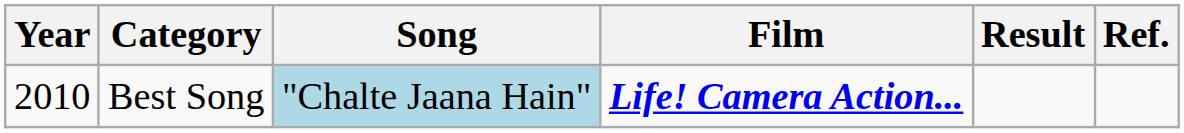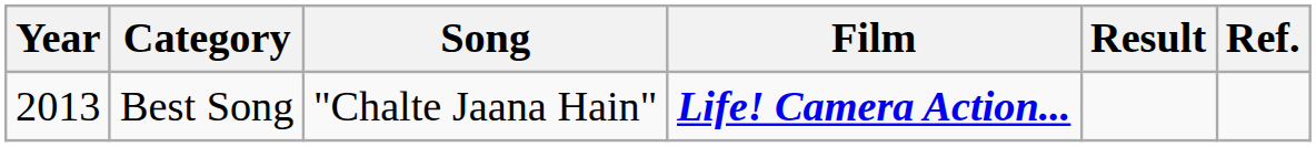Best Song | Year: 2010 -> 2013
Best Song | Song: lightblue background -> no background
